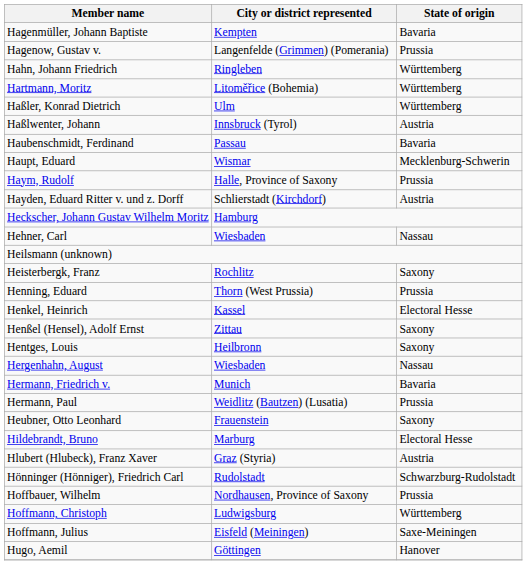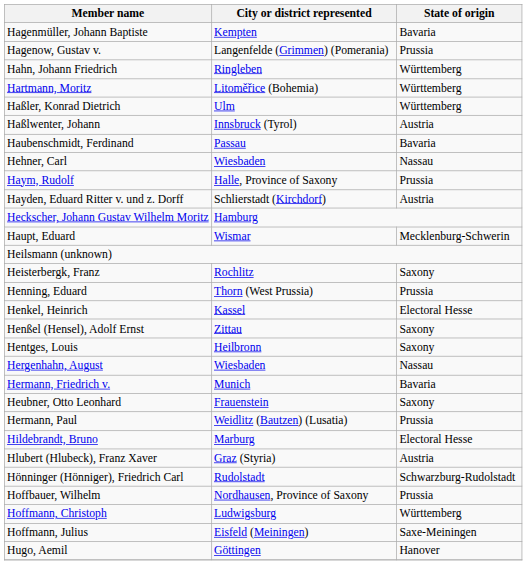rows swapped: Haupt, Eduard <-> Hehner, Carl
rows swapped: Hermann, Paul <-> Heubner, Otto Leonhard
